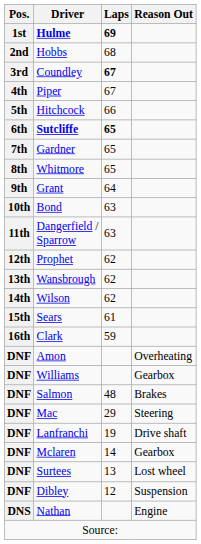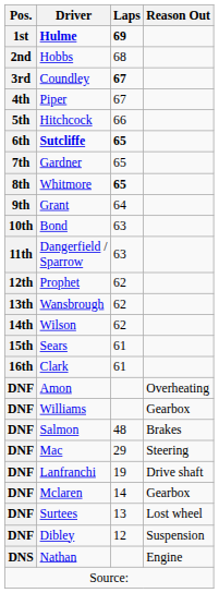Whitmore | Laps: normal -> bold
Clark | Laps: 59 -> 61
